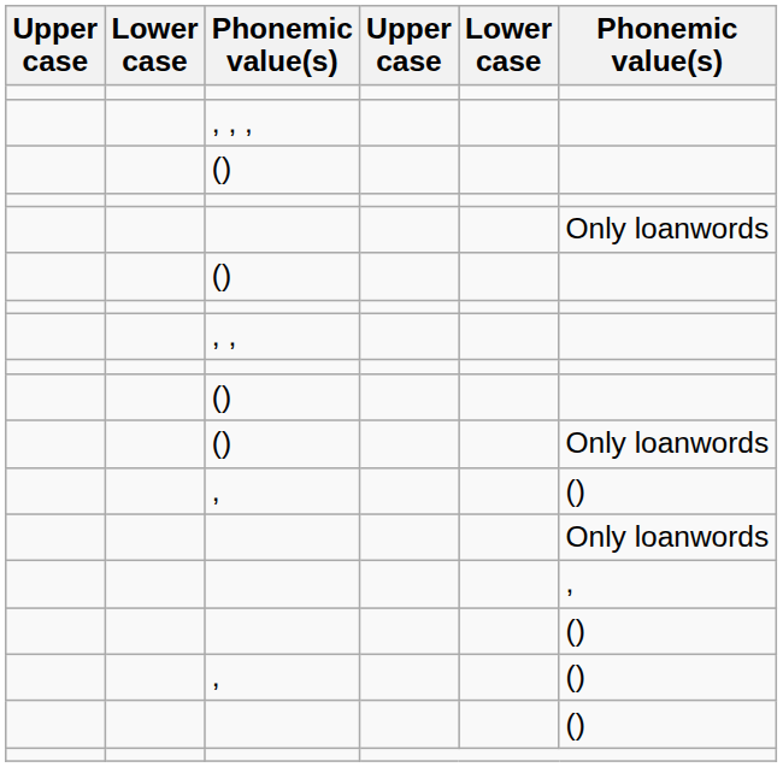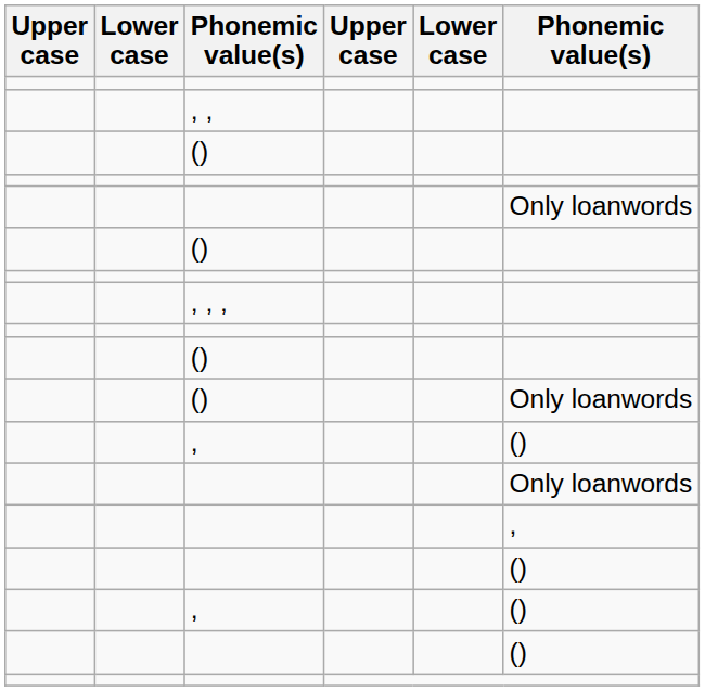rows swapped: , , <-> , , ,
